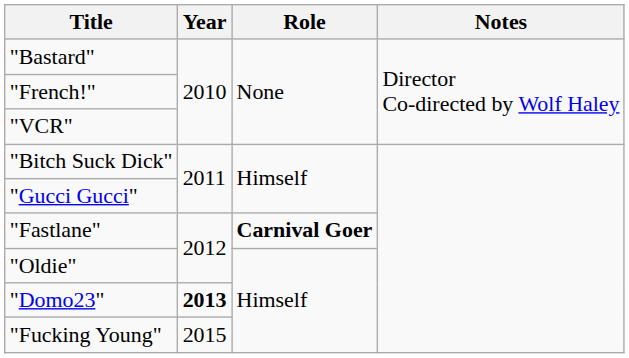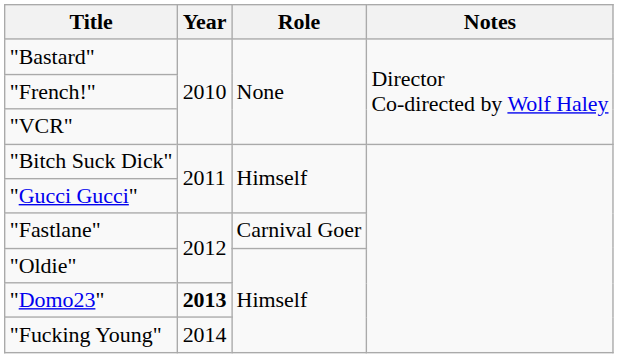"Fastlane" | Role: bold -> normal
"Fucking Young" | Year: 2015 -> 2014
